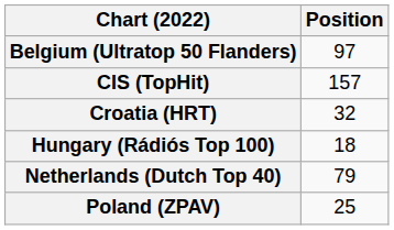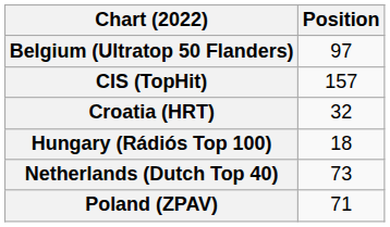Netherlands (Dutch Top 40) | Position: 79 -> 73
Poland (ZPAV) | Position: 25 -> 71
